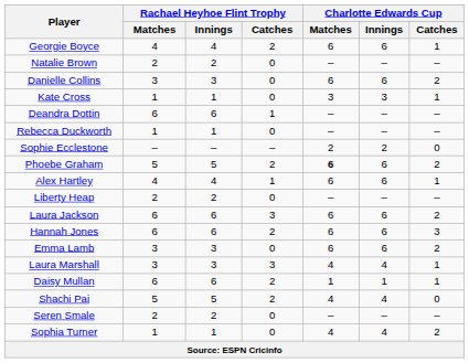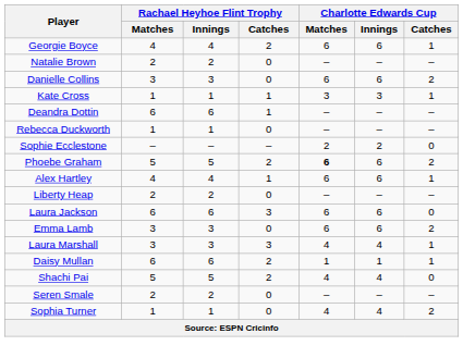Kate Cross | Rachael Heyhoe Flint Trophy / Catches: 0 -> 1
Laura Jackson | Charlotte Edwards Cup / Catches: 2 -> 0
- row: Hannah Jones | 6 | 6 | 2 | 6 | 6 | 3
